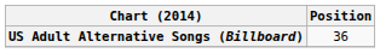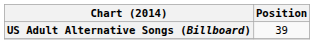US Adult Alternative Songs (Billboard) | Position: 36 -> 39
